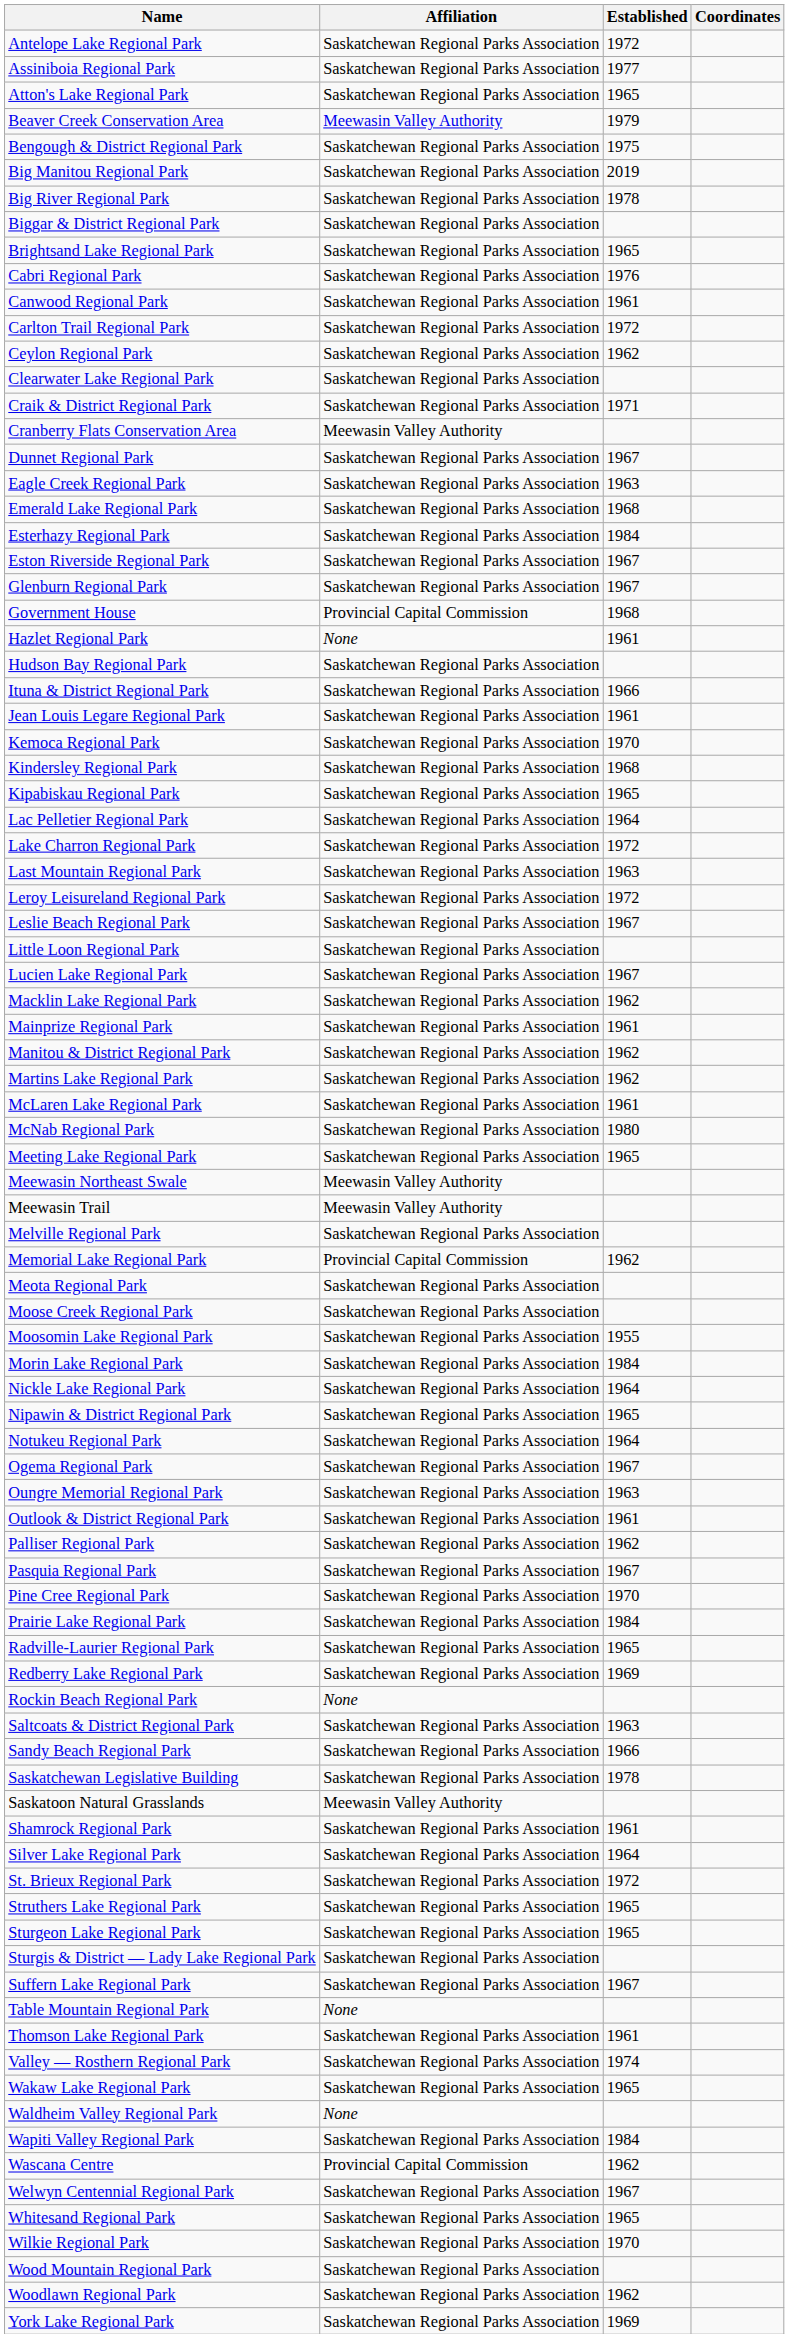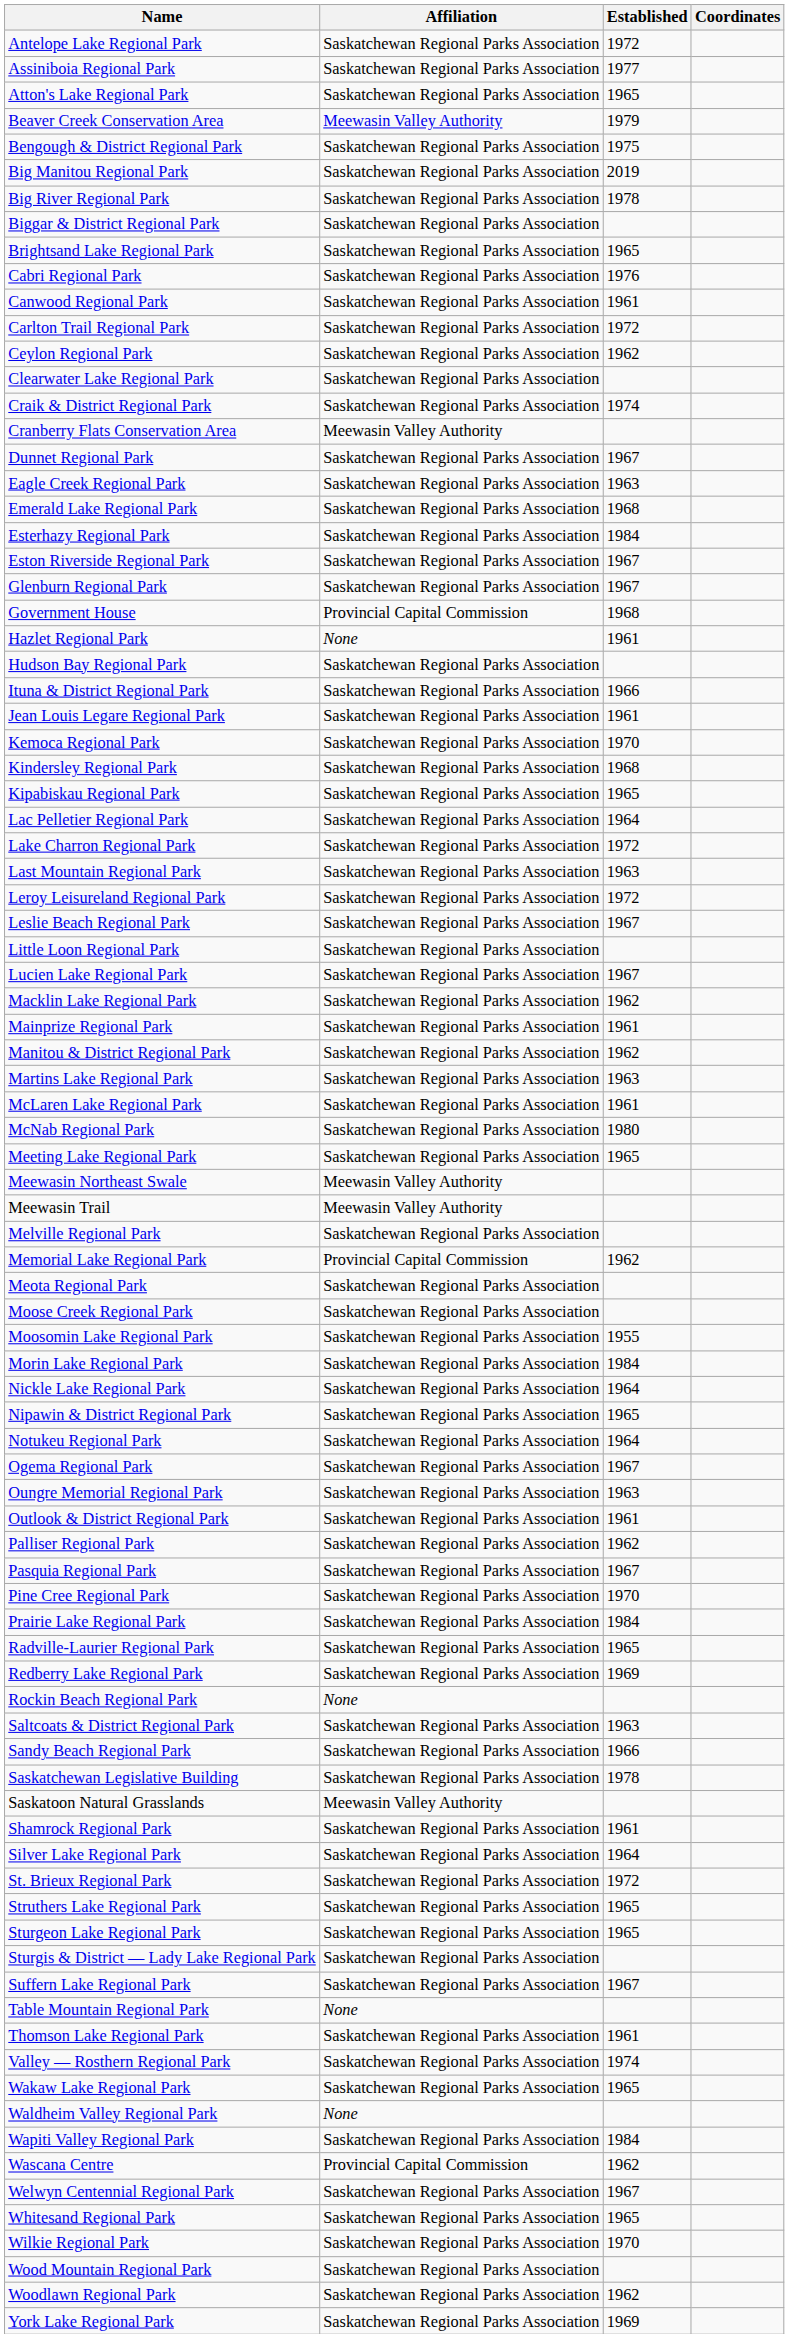Craik & District Regional Park | Established: 1971 -> 1974
Martins Lake Regional Park | Established: 1962 -> 1963
